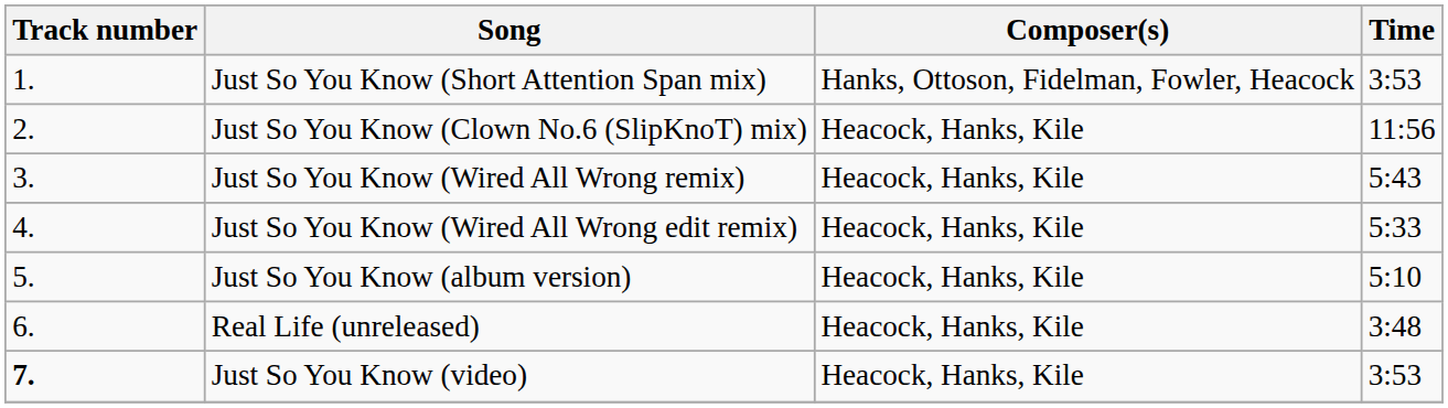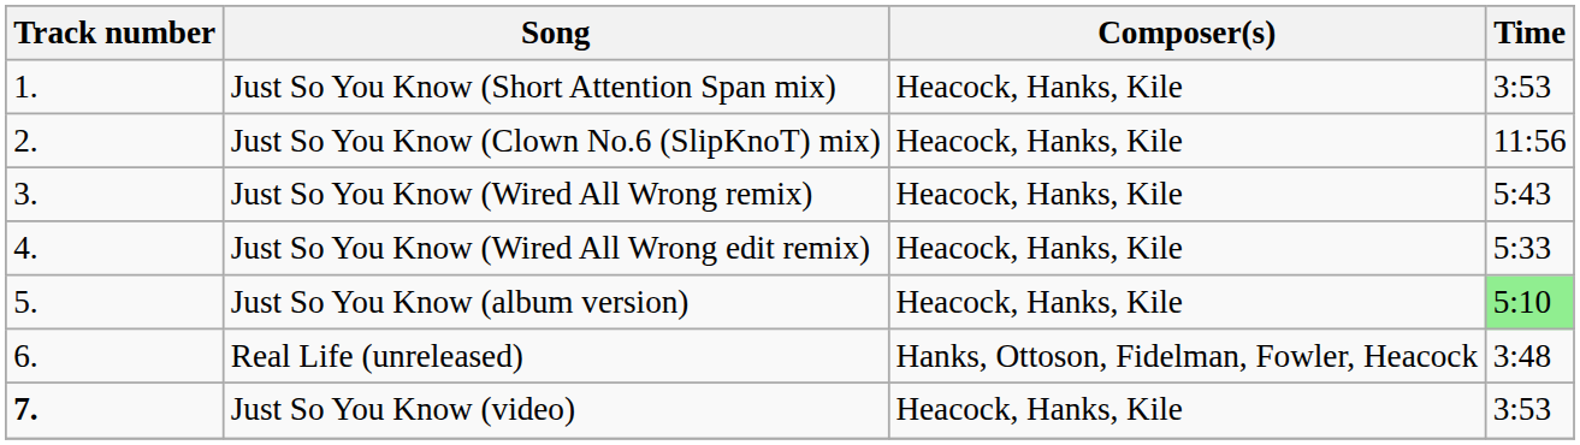Just So You Know (Short Attention Span mix) | Composer(s): Hanks, Ottoson, Fidelman, Fowler, Heacock -> Heacock, Hanks, Kile
Just So You Know (album version) | Time: no background -> lightgreen background
Real Life (unreleased) | Composer(s): Heacock, Hanks, Kile -> Hanks, Ottoson, Fidelman, Fowler, Heacock
